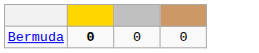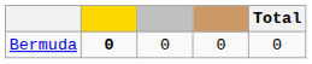+ column: Total | 0
